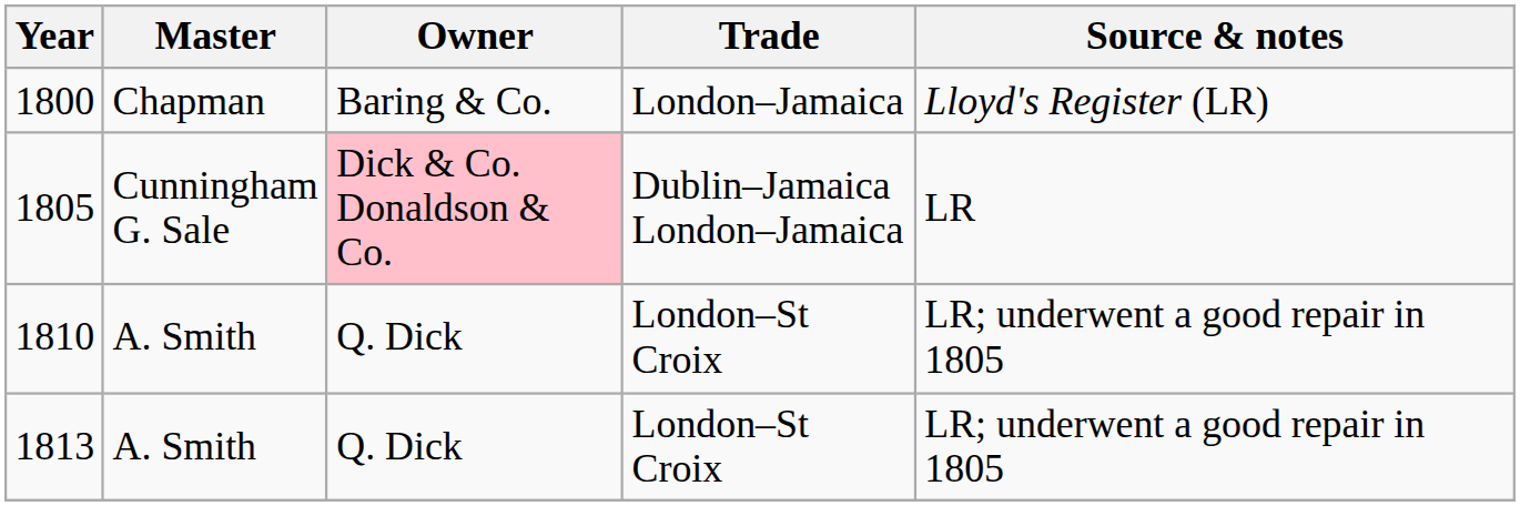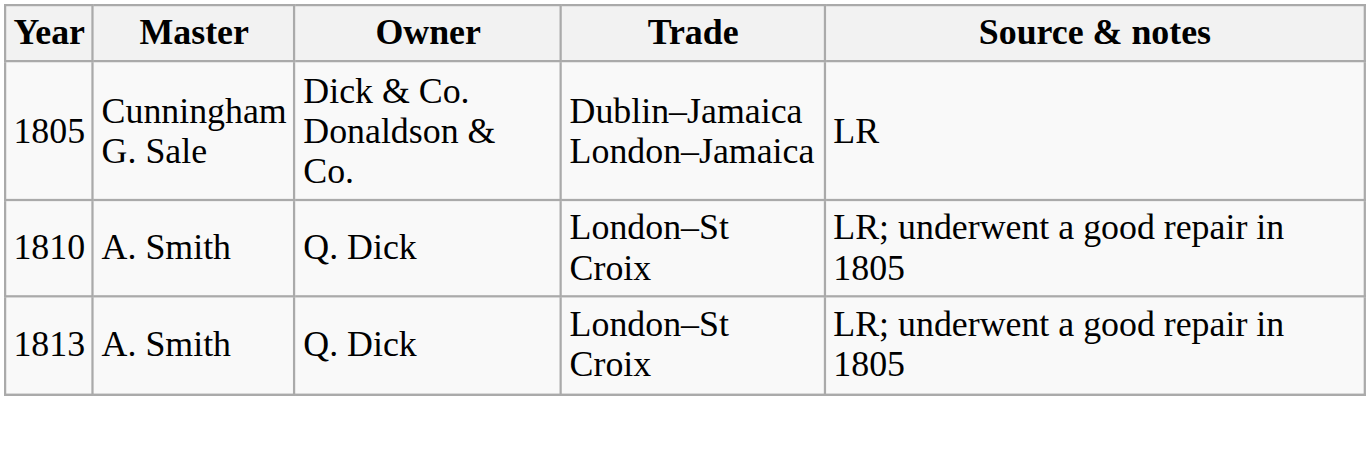- row: 1800 | Chapman | Baring & Co. | London–Jamaica | Lloyd's Register (LR)
1805 | Owner: pink background -> no background
